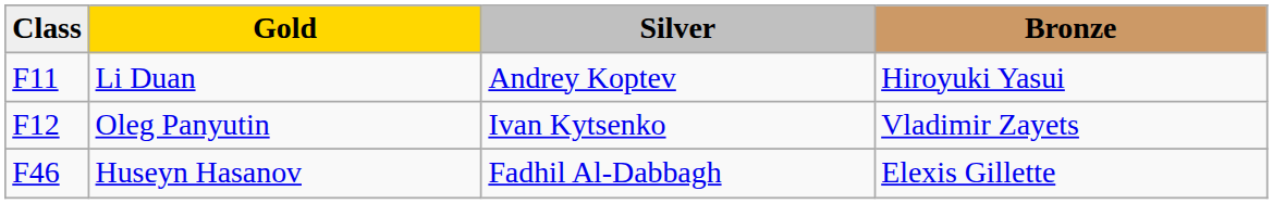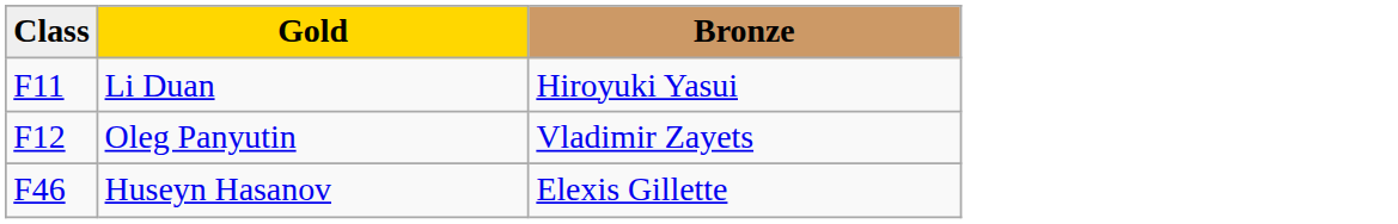- column: Silver | Andrey Koptev | Ivan Kytsenko | Fadhil Al-Dabbagh
